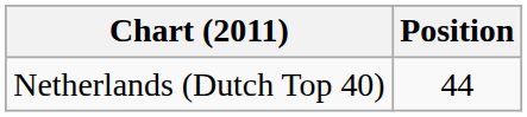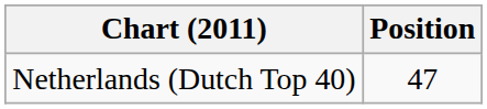Netherlands (Dutch Top 40) | Position: 44 -> 47
